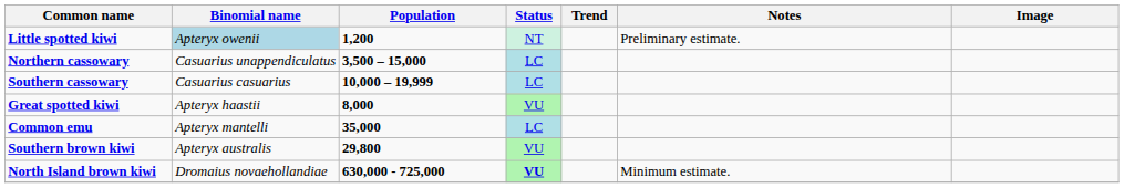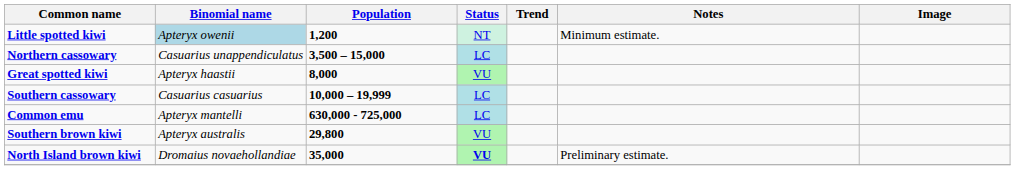Little spotted kiwi | Notes: Preliminary estimate. -> Minimum estimate.
rows swapped: Great spotted kiwi <-> Southern cassowary
Common emu | Population: 35,000 -> 630,000 - 725,000
North Island brown kiwi | Population: 630,000 - 725,000 -> 35,000
North Island brown kiwi | Notes: Minimum estimate. -> Preliminary estimate.
